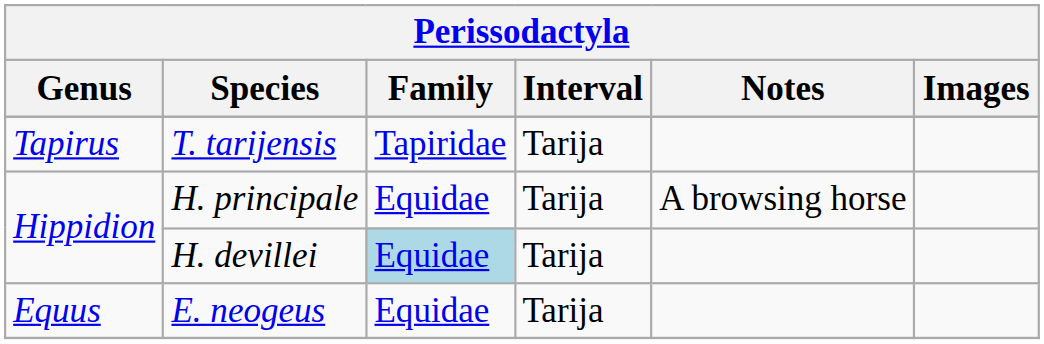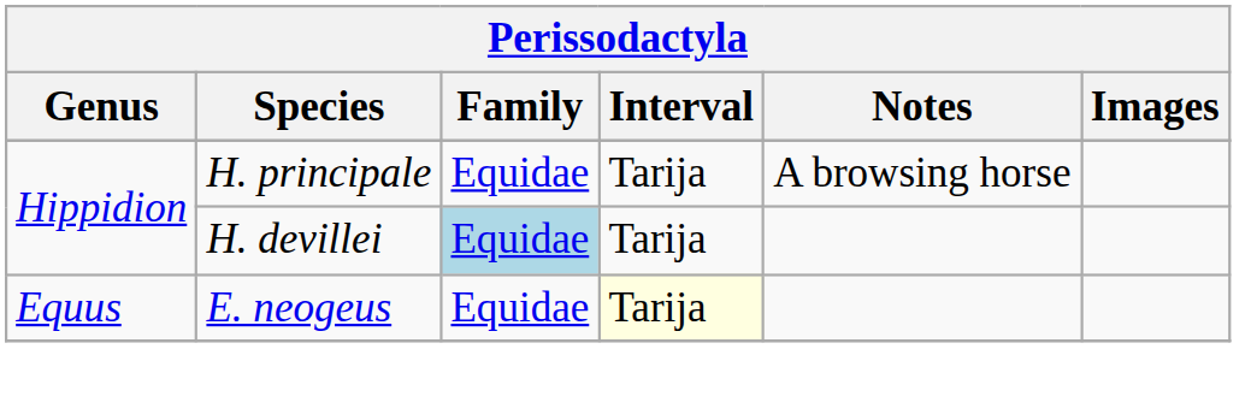- row: Tapirus | T. tarijensis | Tapiridae | Tarija
E. neogeus | Interval: no background -> lightyellow background
